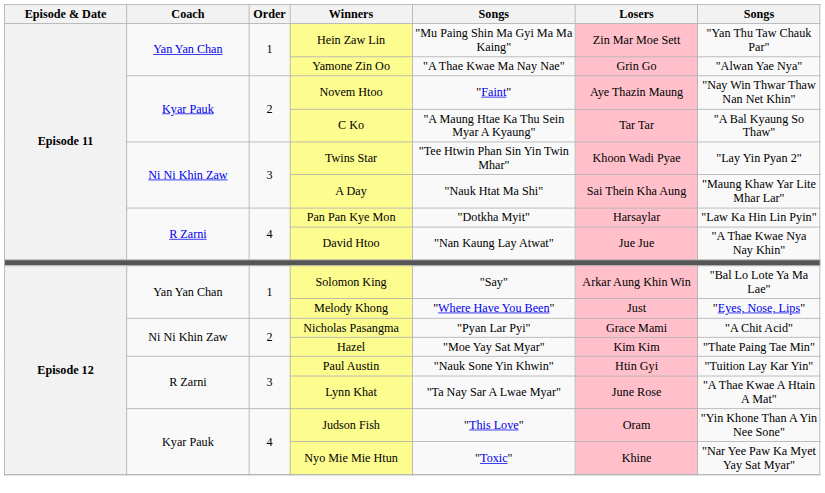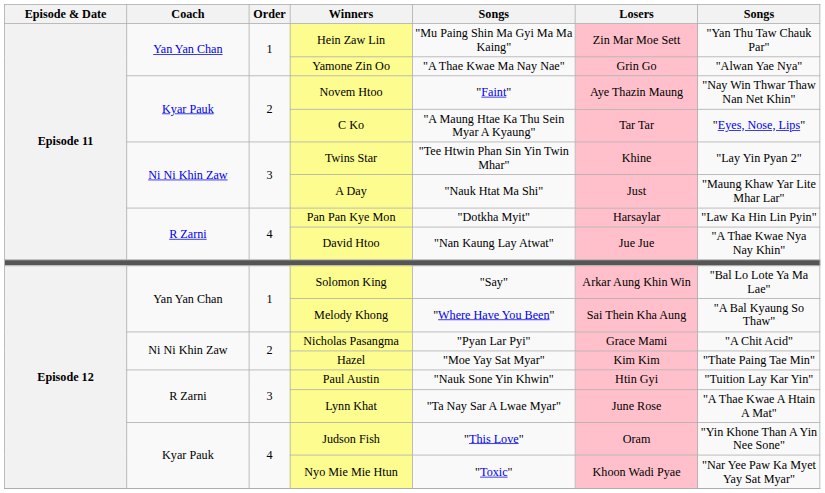C Ko | column 7: "A Bal Kyaung So Thaw" -> "Eyes, Nose, Lips"
Twins Star | Losers: Khoon Wadi Pyae -> Khine
A Day | Losers: Sai Thein Kha Aung -> Just
Melody Khong | Losers: Just -> Sai Thein Kha Aung
Melody Khong | column 7: "Eyes, Nose, Lips" -> "A Bal Kyaung So Thaw"
Nyo Mie Mie Htun | Losers: Khine -> Khoon Wadi Pyae
